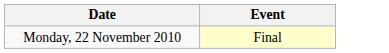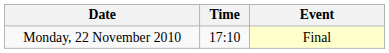+ column: Time | 17:10
